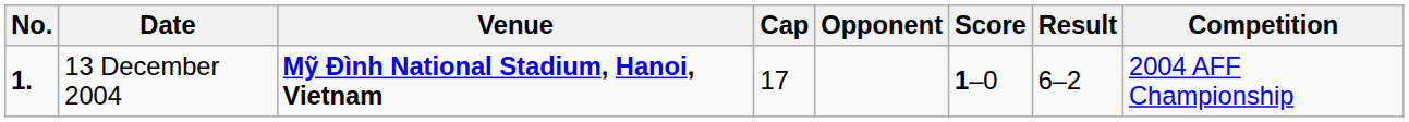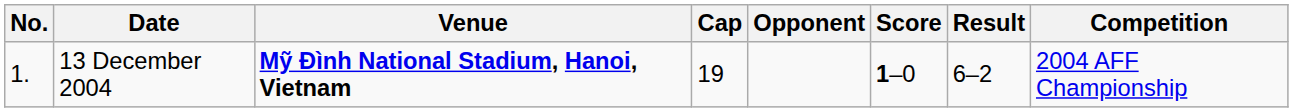13 December 2004 | No.: bold -> normal
13 December 2004 | Cap: 17 -> 19
